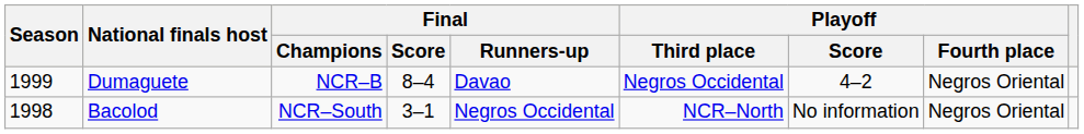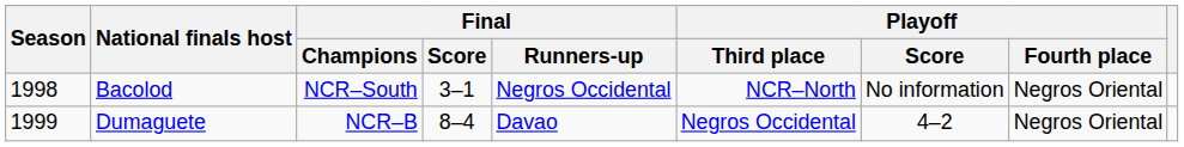rows swapped: Bacolod <-> Dumaguete
